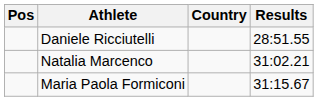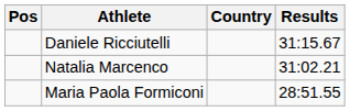Daniele Ricciutelli | Results: 28:51.55 -> 31:15.67
Maria Paola Formiconi | Results: 31:15.67 -> 28:51.55
